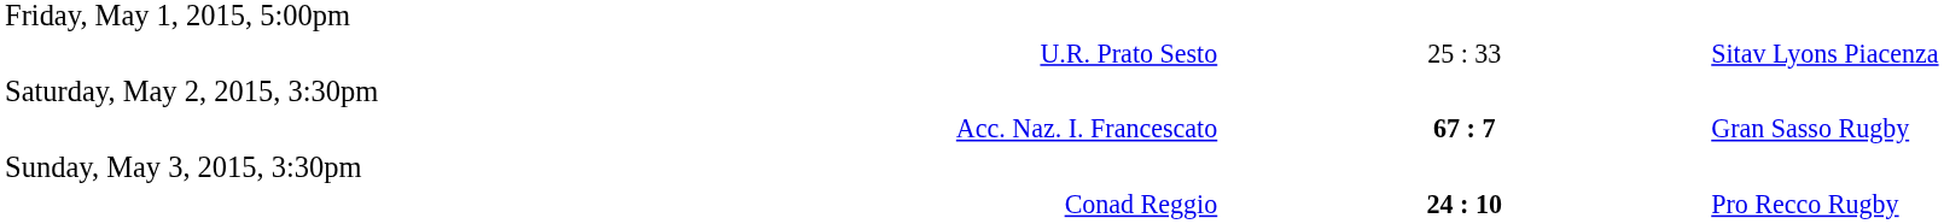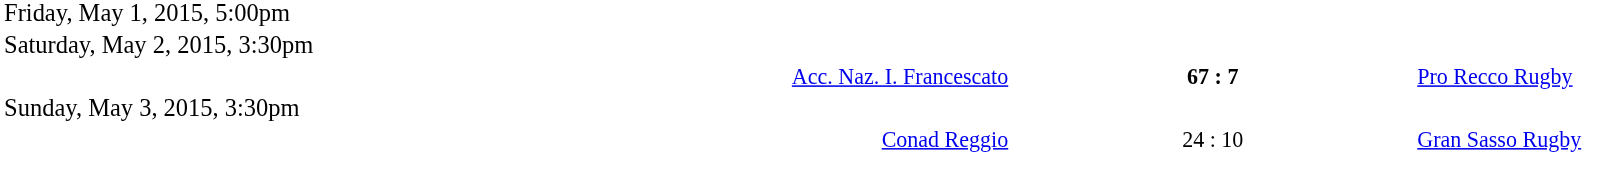- row: U.R. Prato Sesto | 25 : 33 | Sitav Lyons Piacenza
Acc. Naz. I. Francescato | column 3: Gran Sasso Rugby -> Pro Recco Rugby
Conad Reggio | column 2: bold -> normal
Conad Reggio | column 3: Pro Recco Rugby -> Gran Sasso Rugby
